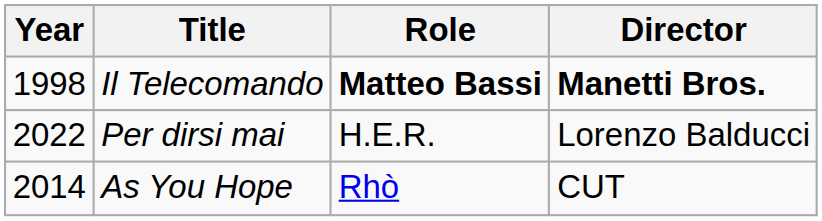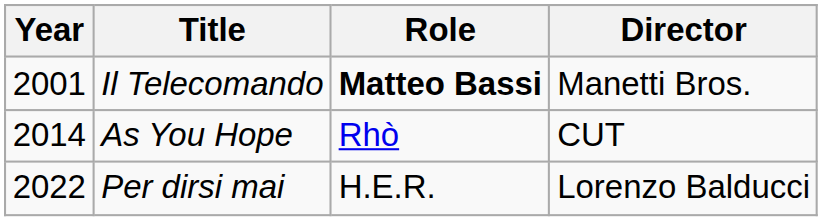Il Telecomando | Year: 1998 -> 2001
Il Telecomando | Director: bold -> normal
rows swapped: As You Hope <-> Per dirsi mai
